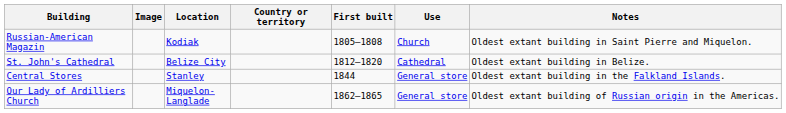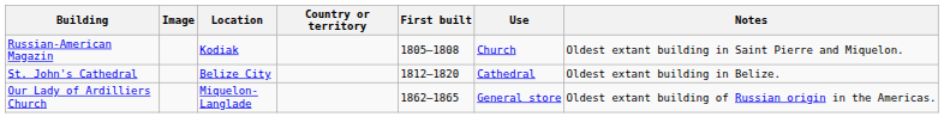- row: Central Stores | Stanley | 1844 | General store | Oldest extant building in the Falkland Islands.
